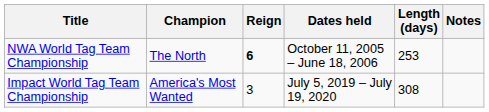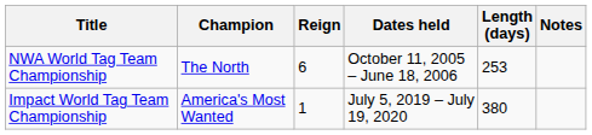NWA World Tag Team Championship | Reign: bold -> normal
Impact World Tag Team Championship | Reign: 3 -> 1
Impact World Tag Team Championship | Length (days): 308 -> 380
